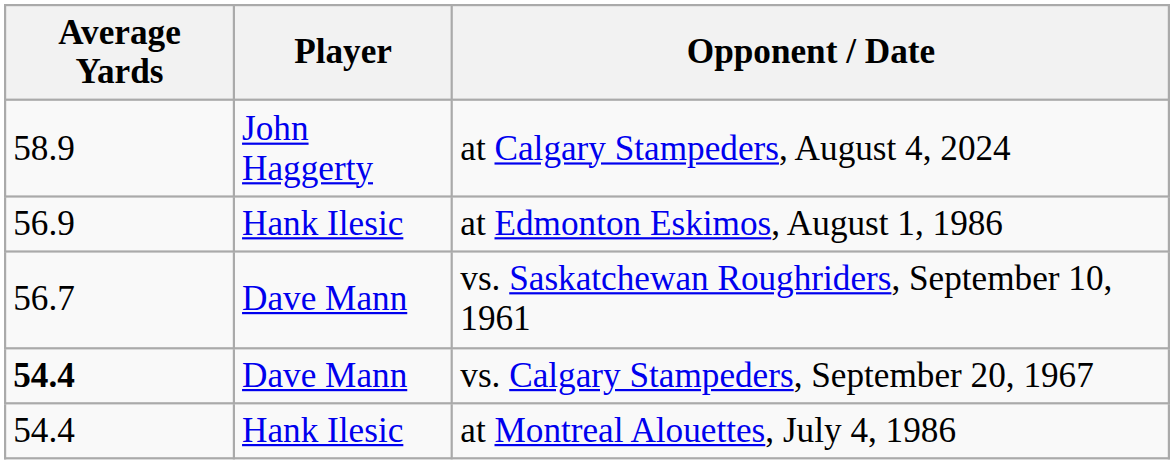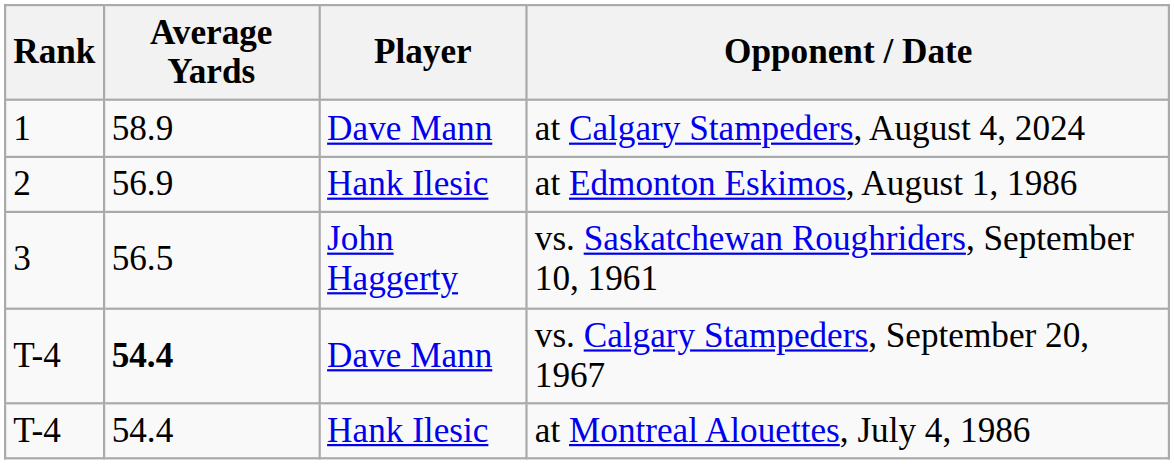+ column: Rank | 1 | 2 | 3 | T-4 | T-4
at Calgary Stampeders, August 4, 2024 | Player: John Haggerty -> Dave Mann
vs. Saskatchewan Roughriders, September 10, 1961 | Average Yards: 56.7 -> 56.5
vs. Saskatchewan Roughriders, September 10, 1961 | Player: Dave Mann -> John Haggerty
